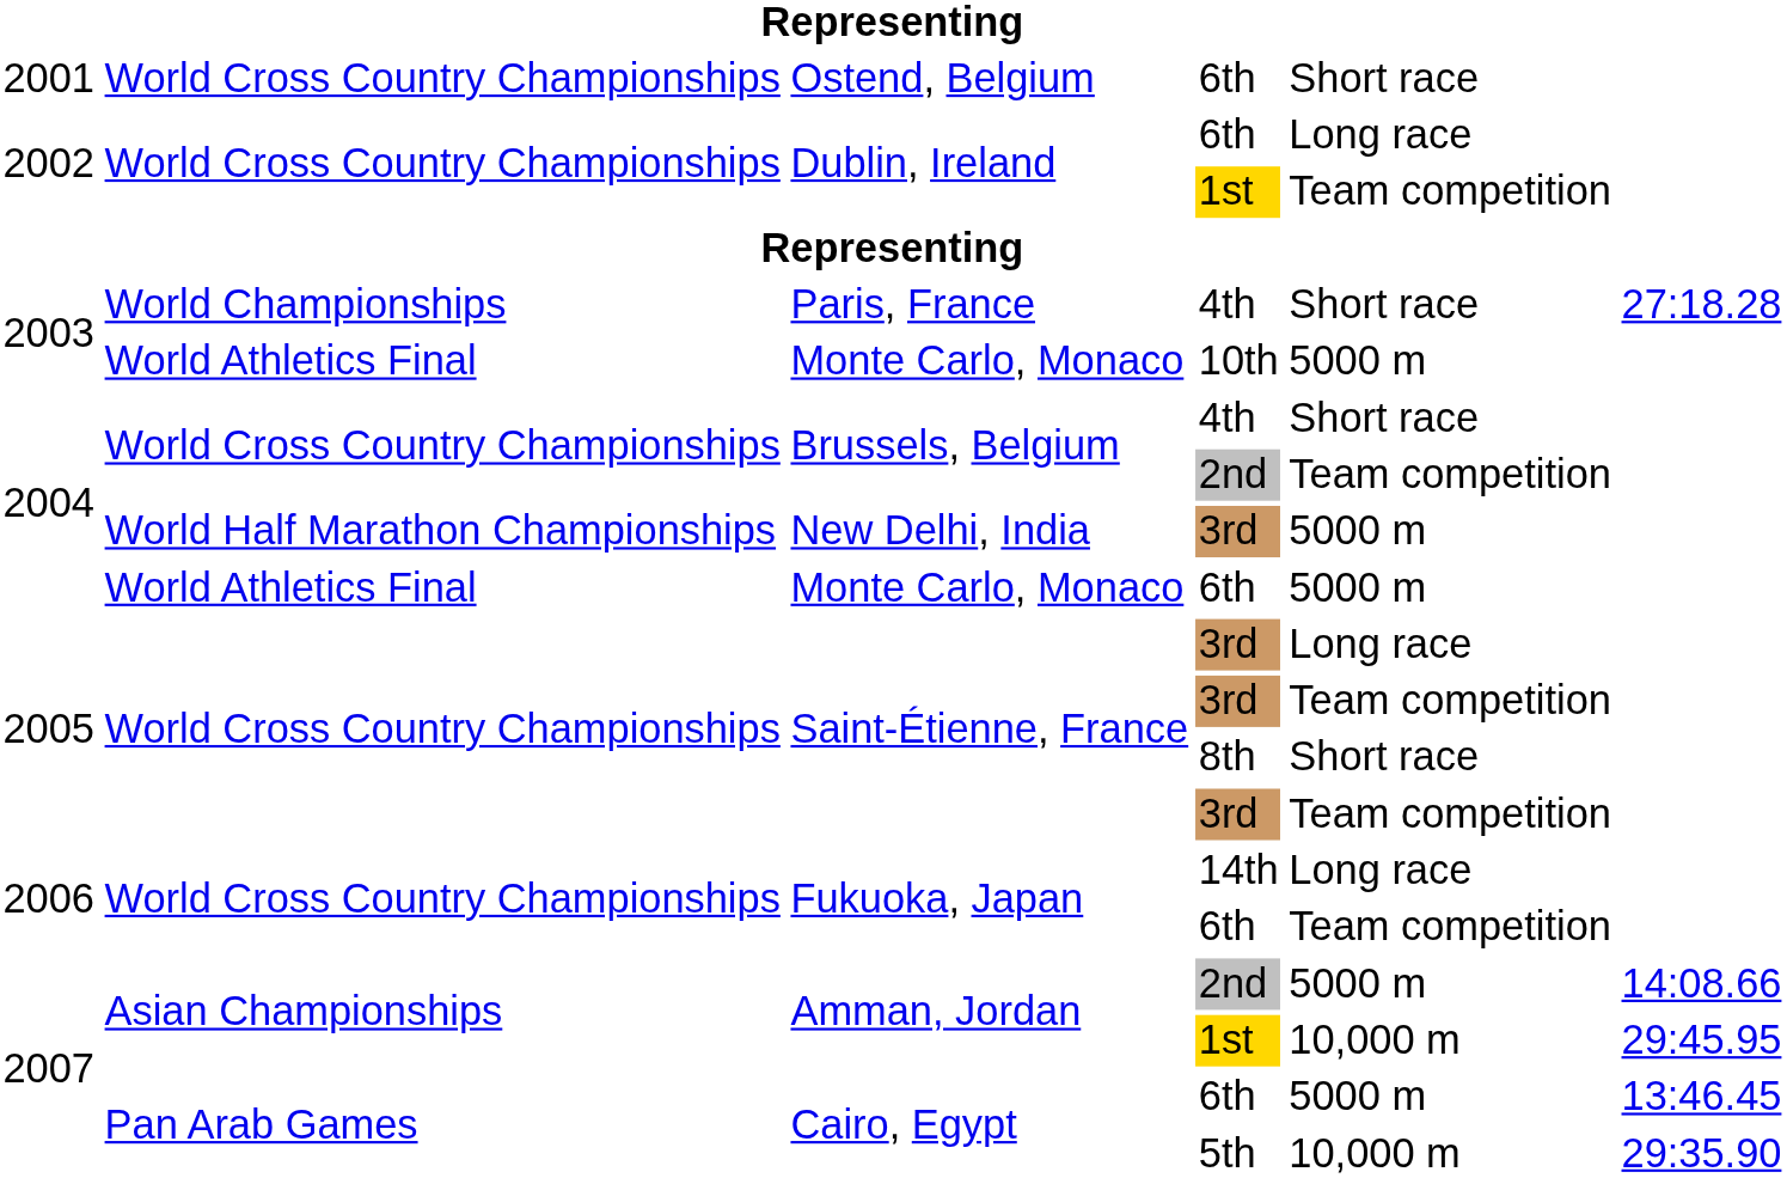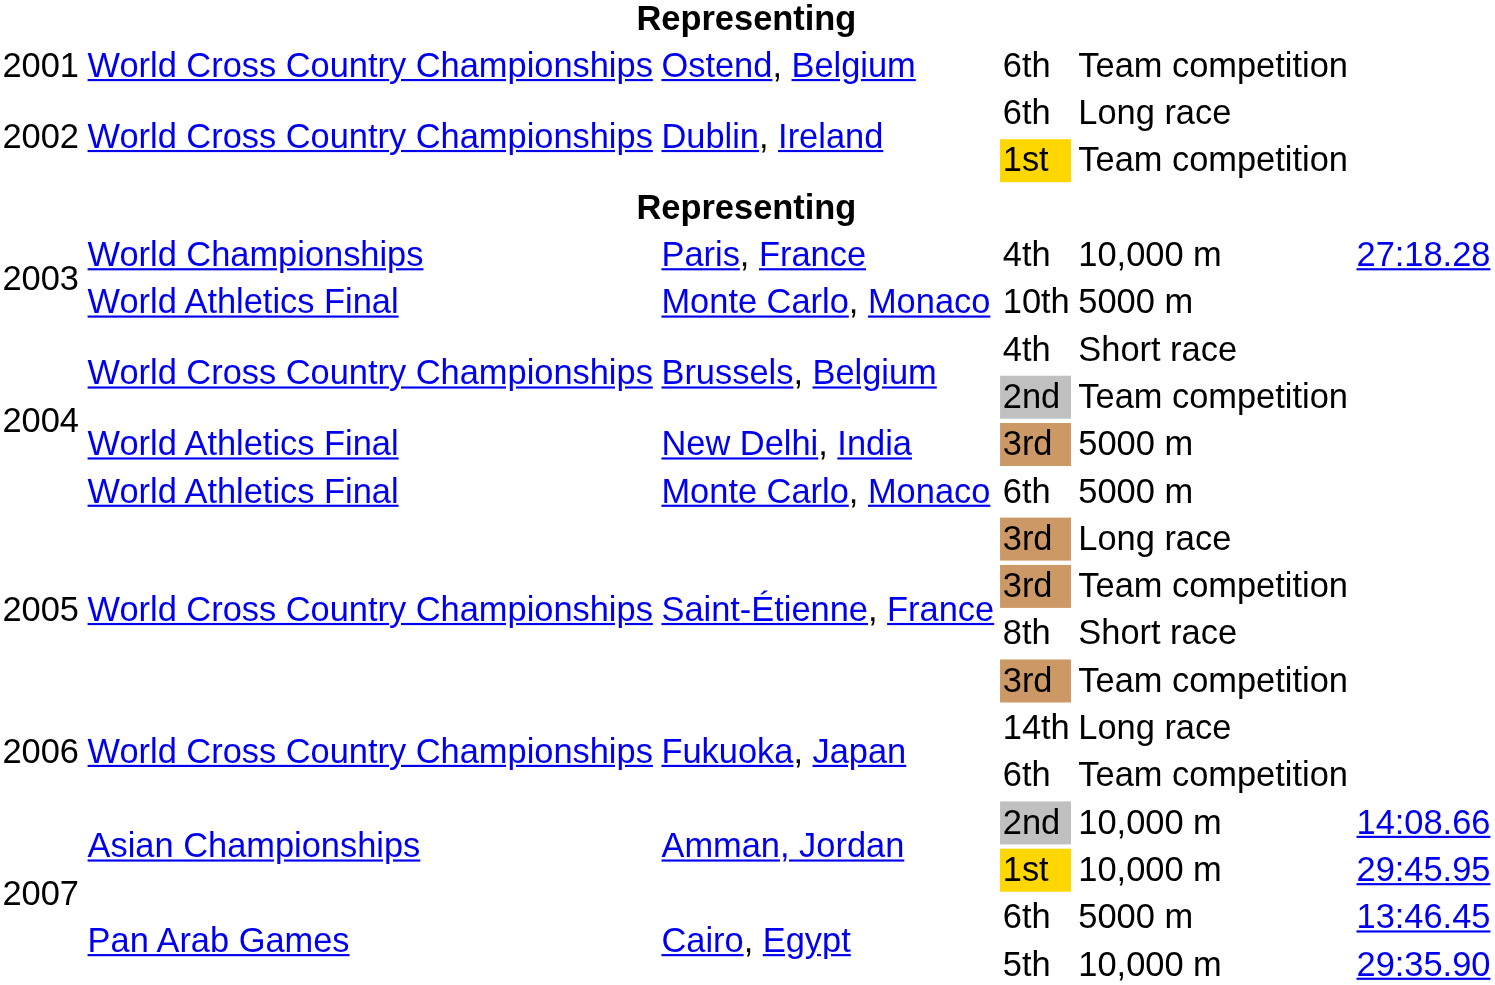Ostend, Belgium | column 5: Short race -> Team competition
Paris, France | column 5: Short race -> 10,000 m
New Delhi, India | column 2: World Half Marathon Championships -> World Athletics Final
Amman, Jordan / 2nd | column 5: 5000 m -> 10,000 m
